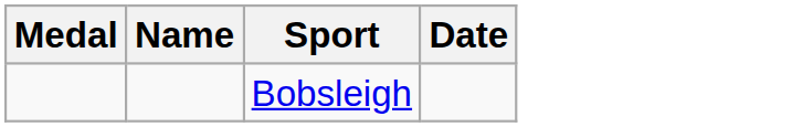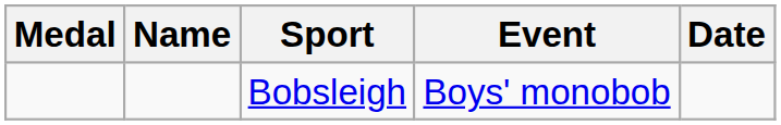+ column: Event | Boys' monobob
